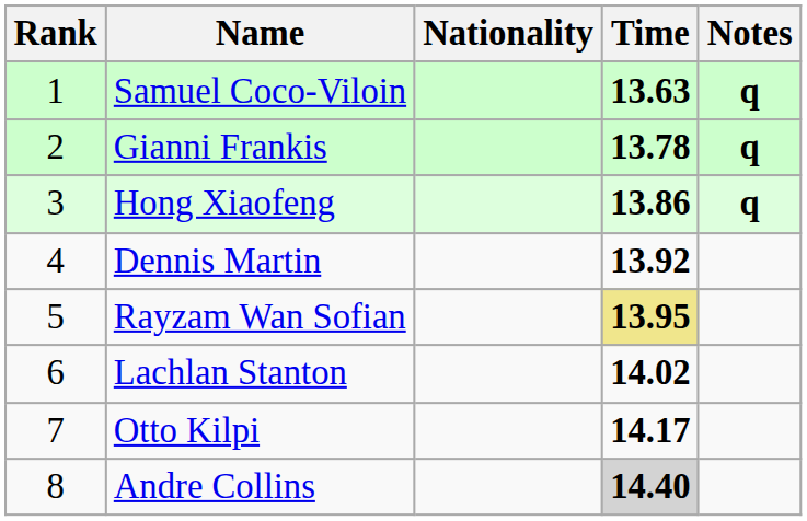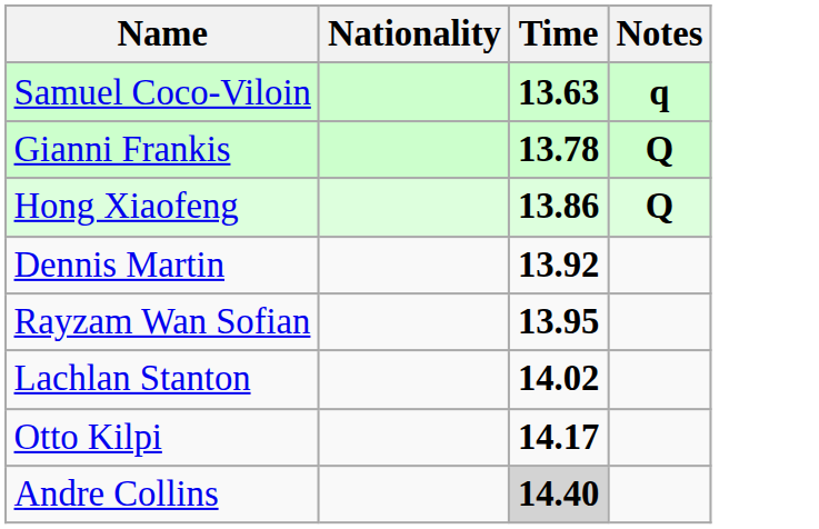- column: Rank | 1 | 2 | 3 | 4 | 5 | 6 | 7 | 8
Gianni Frankis | Notes: q -> Q
Hong Xiaofeng | Notes: q -> Q
Rayzam Wan Sofian | Time: khaki background -> no background
